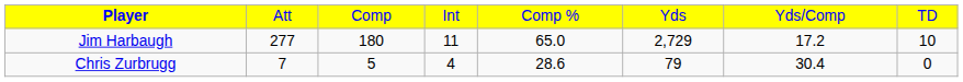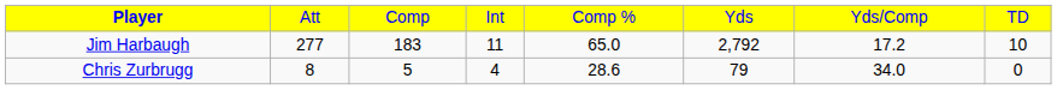Jim Harbaugh | column 3: 180 -> 183
Jim Harbaugh | column 6: 2,729 -> 2,792
Chris Zurbrugg | column 2: 7 -> 8
Chris Zurbrugg | column 7: 30.4 -> 34.0
